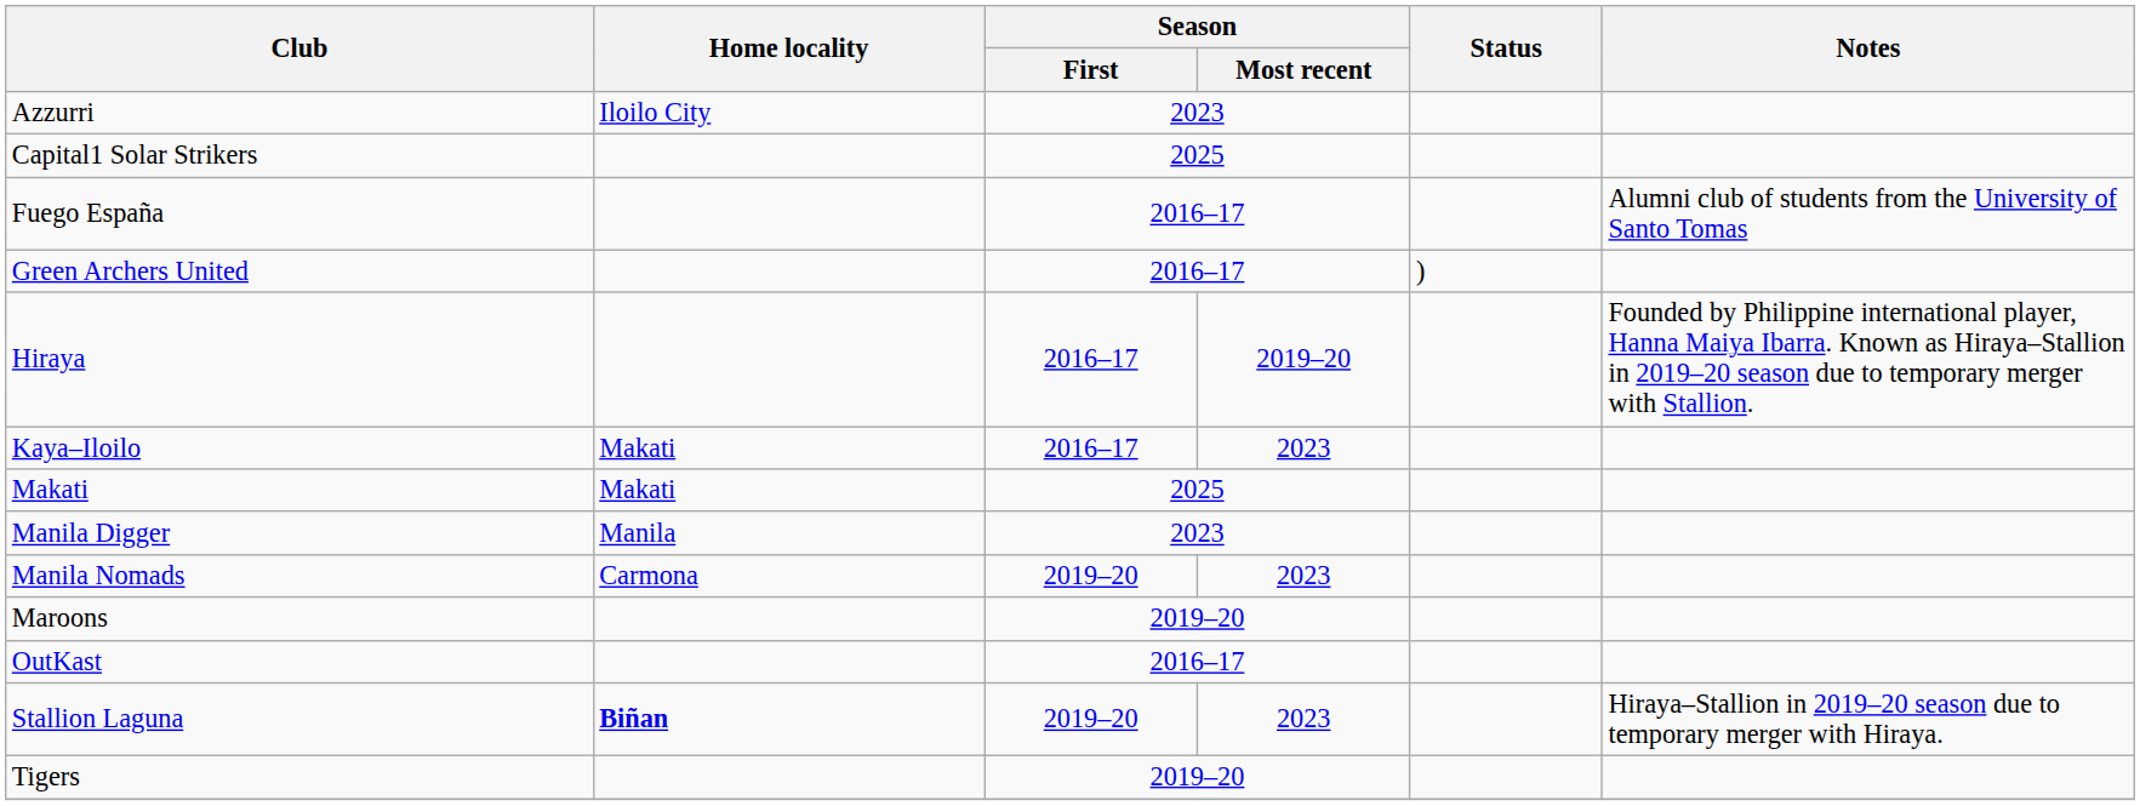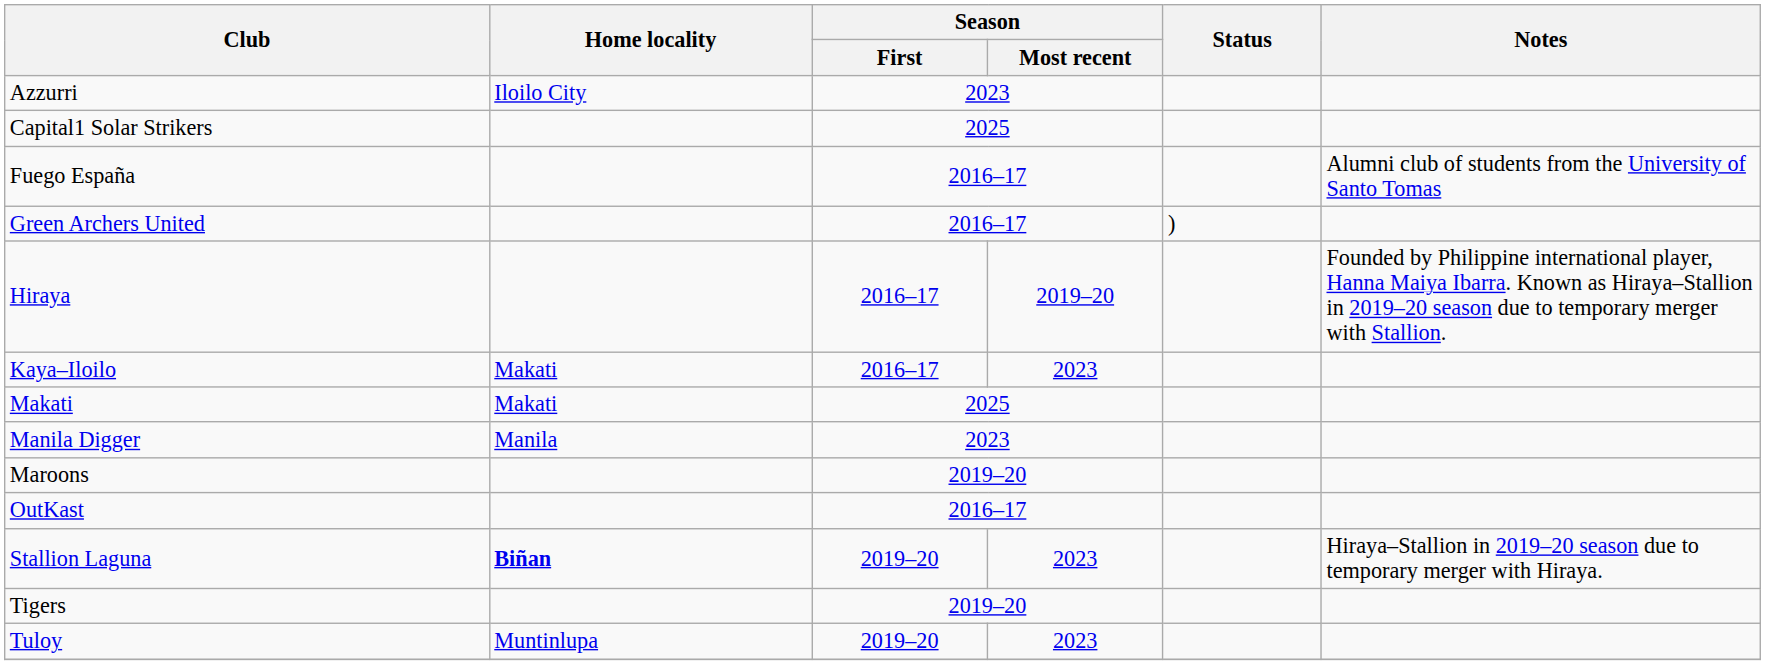- row: Manila Nomads | Carmona | 2019–20 | 2023
+ row: Tuloy | Muntinlupa | 2019–20 | 2023
